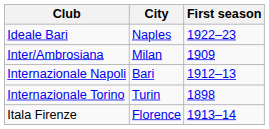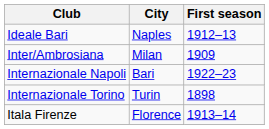Ideale Bari | First season: 1922–23 -> 1912–13
Internazionale Napoli | First season: 1912–13 -> 1922–23
